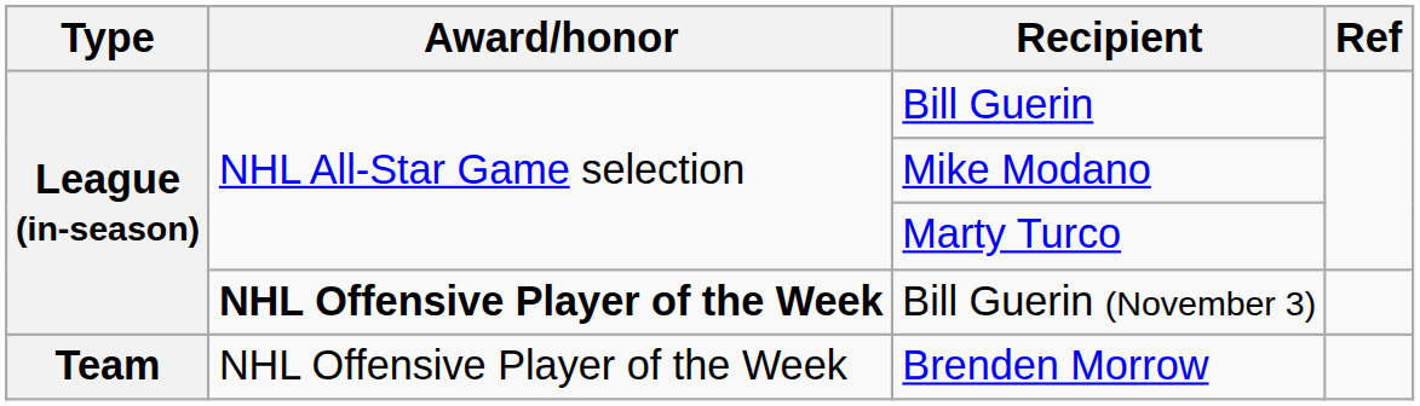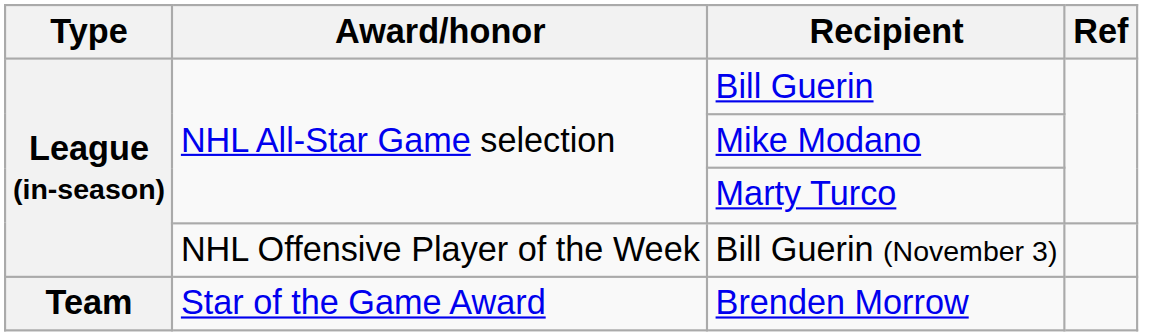Bill Guerin (November 3) | Award/honor: bold -> normal
Brenden Morrow | Award/honor: NHL Offensive Player of the Week -> Star of the Game Award
